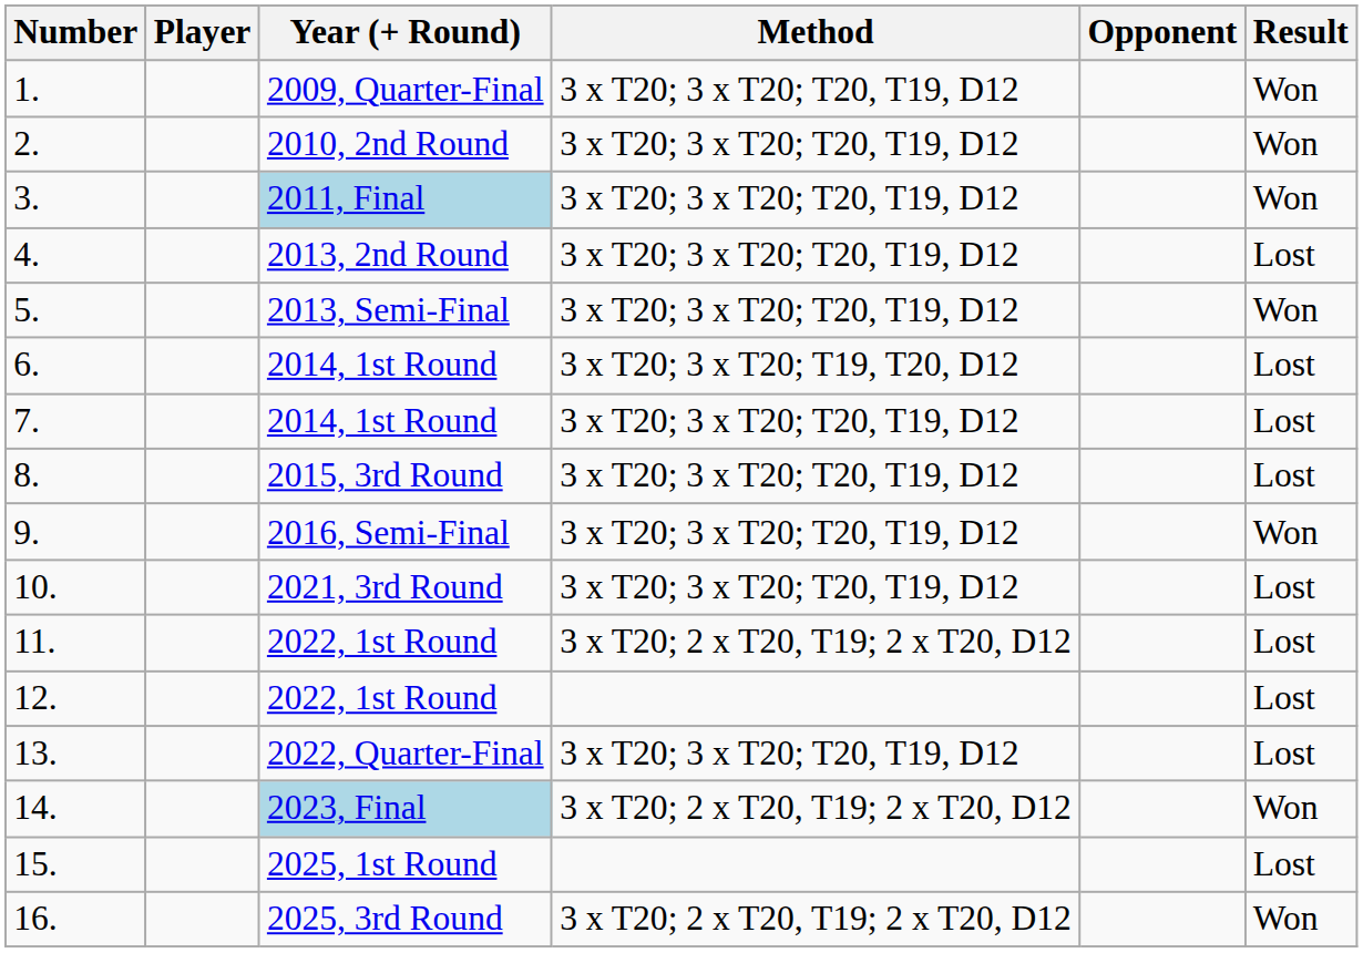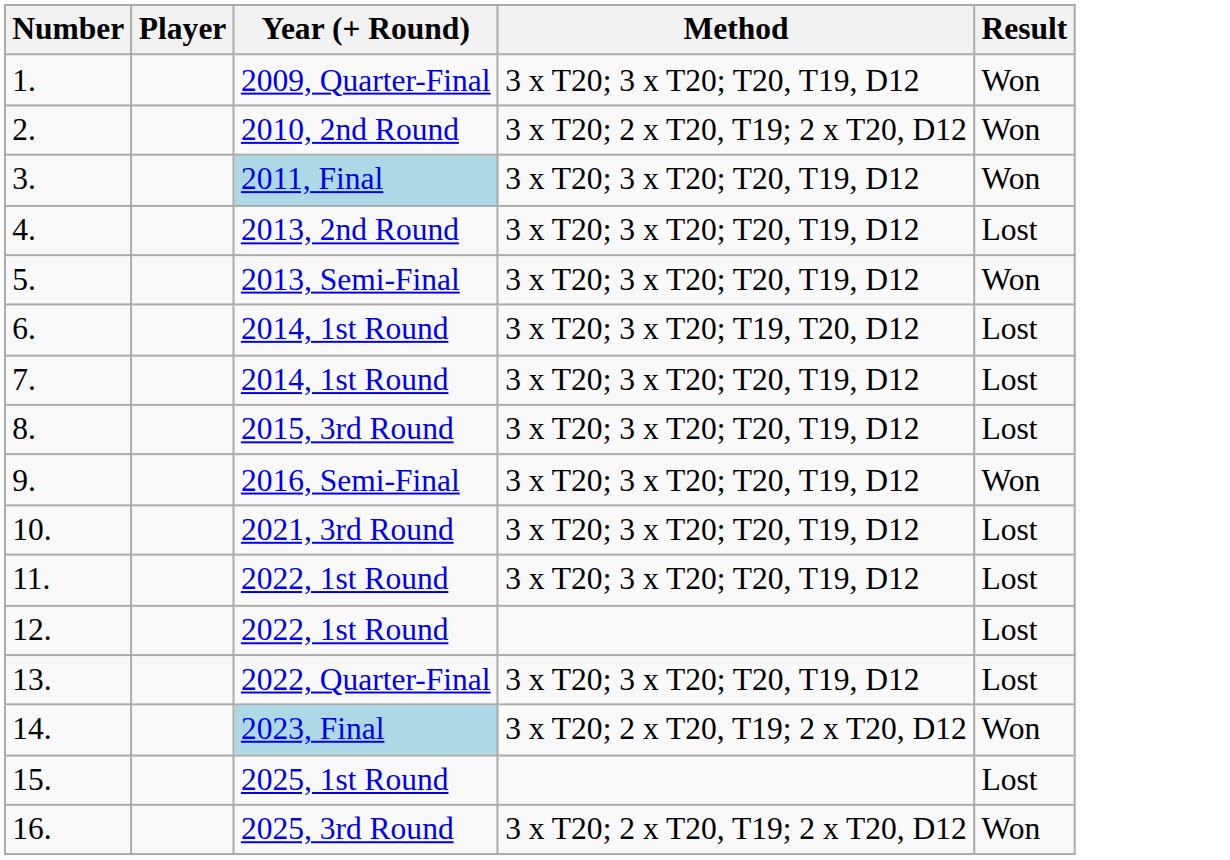- column: Opponent
2. | Method: 3 x T20; 3 x T20; T20, T19, D12 -> 3 x T20; 2 x T20, T19; 2 x T20, D12
11. | Method: 3 x T20; 2 x T20, T19; 2 x T20, D12 -> 3 x T20; 3 x T20; T20, T19, D12
